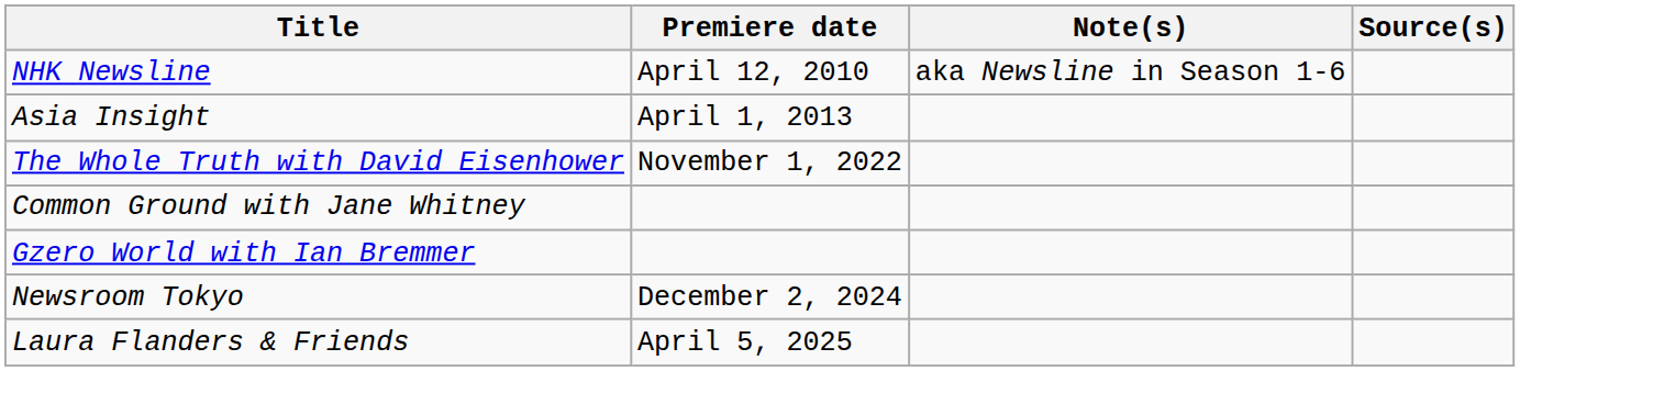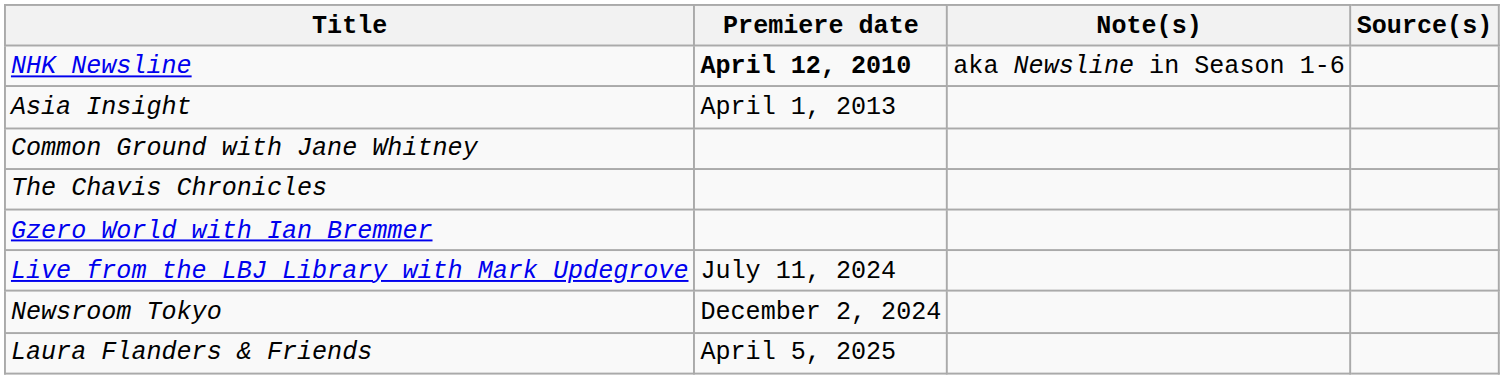NHK Newsline | Premiere date: normal -> bold
- row: The Whole Truth with David Eisenhower | November 1, 2022
+ row: The Chavis Chronicles
+ row: Live from the LBJ Library with Mark Updegrove | July 11, 2024
